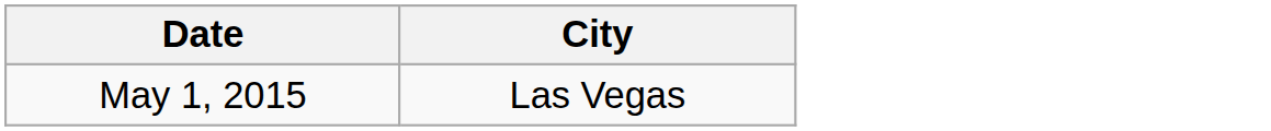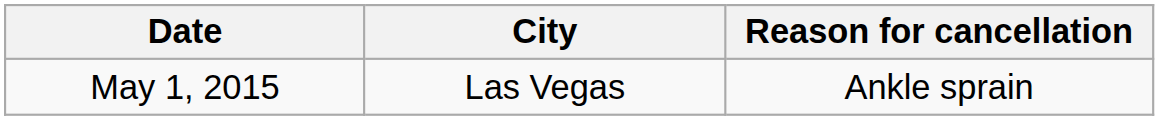+ column: Reason for cancellation | Ankle sprain
